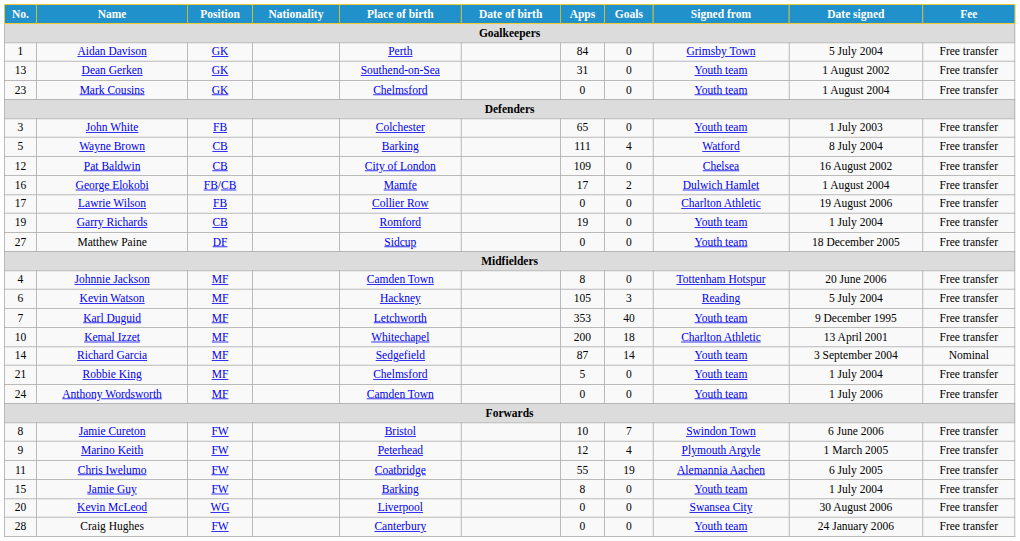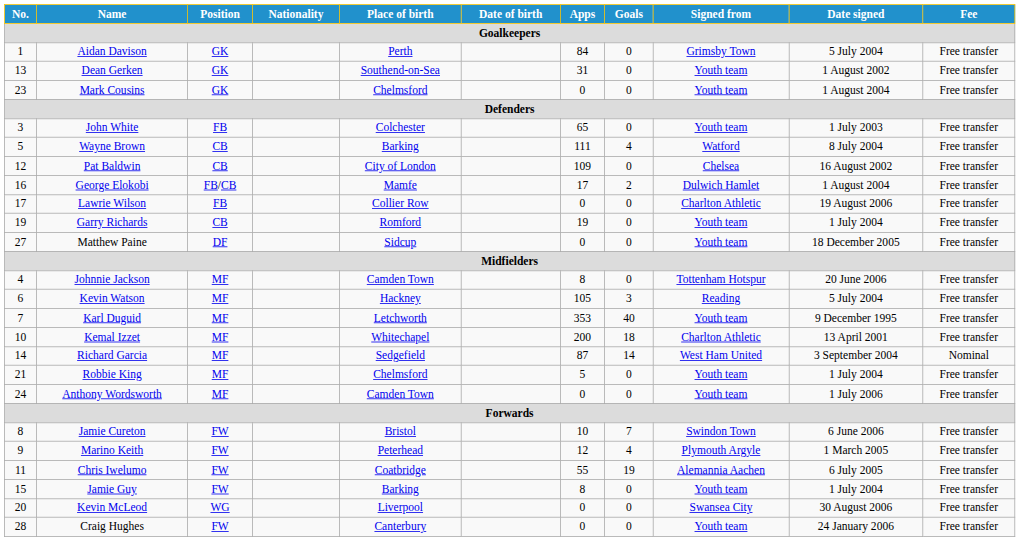Richard Garcia | Signed from: Youth team -> West Ham United
